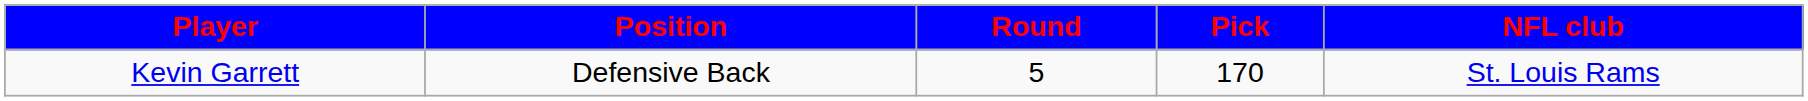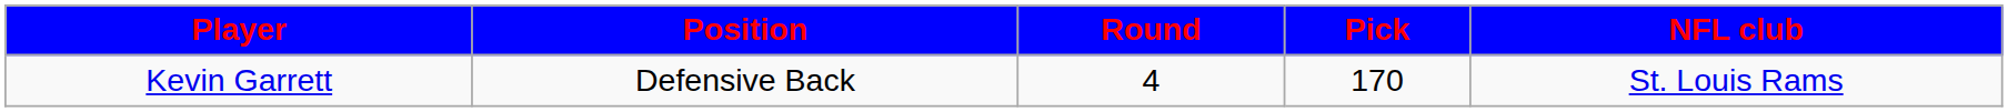Kevin Garrett | Round: 5 -> 4
